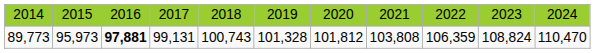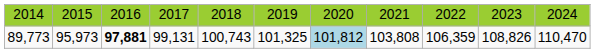89,773 | column 6: 101,328 -> 101,325
89,773 | column 7: no background -> lightblue background
89,773 | column 10: 108,824 -> 108,826
